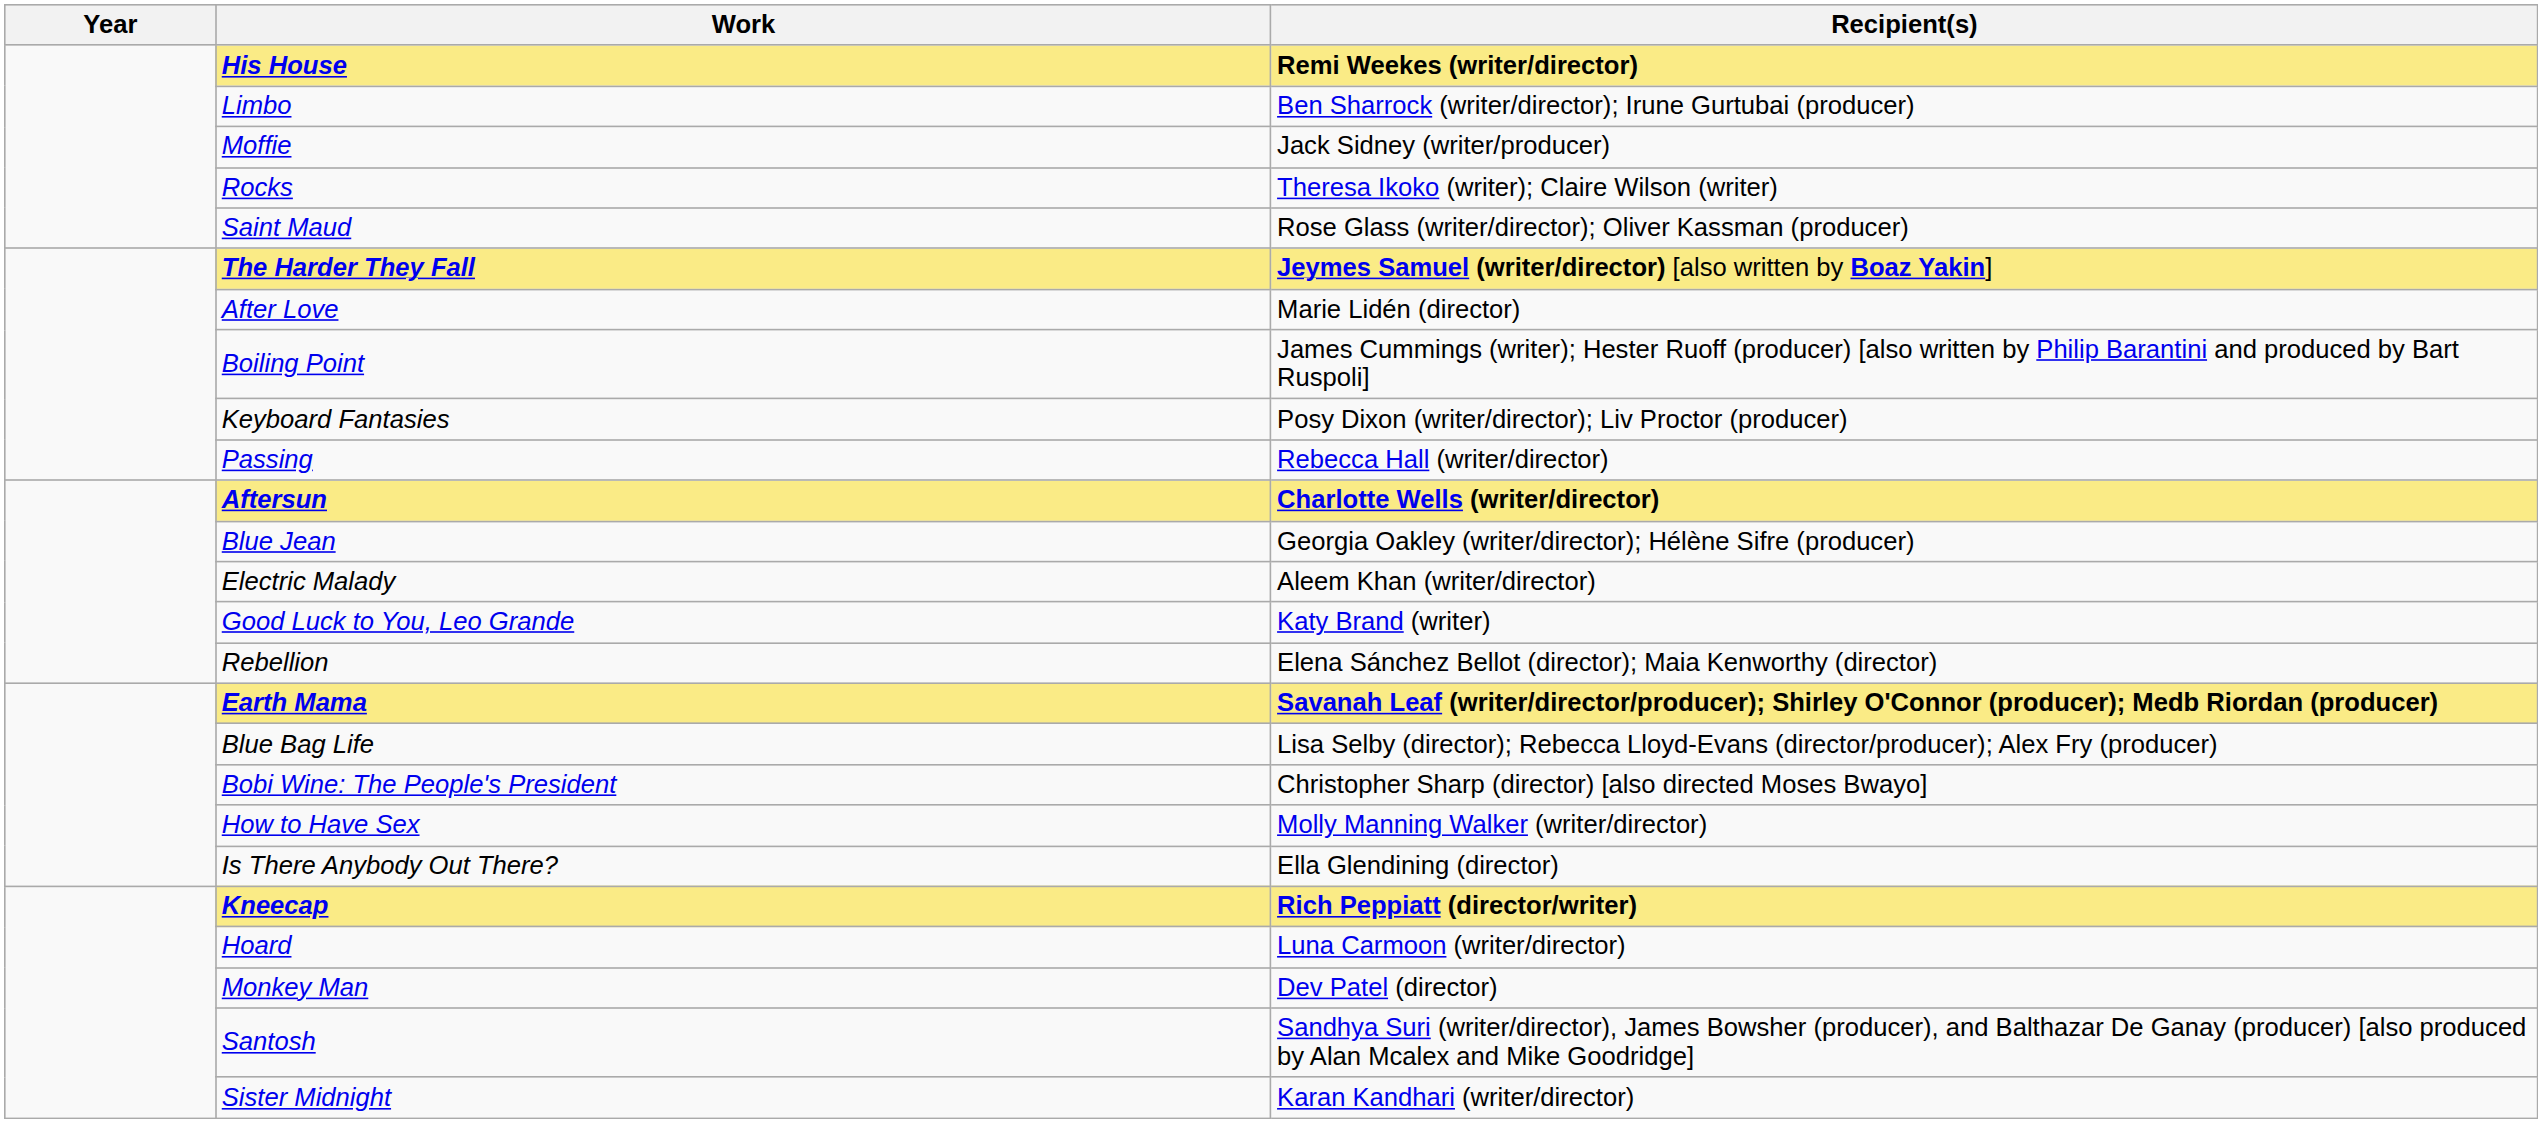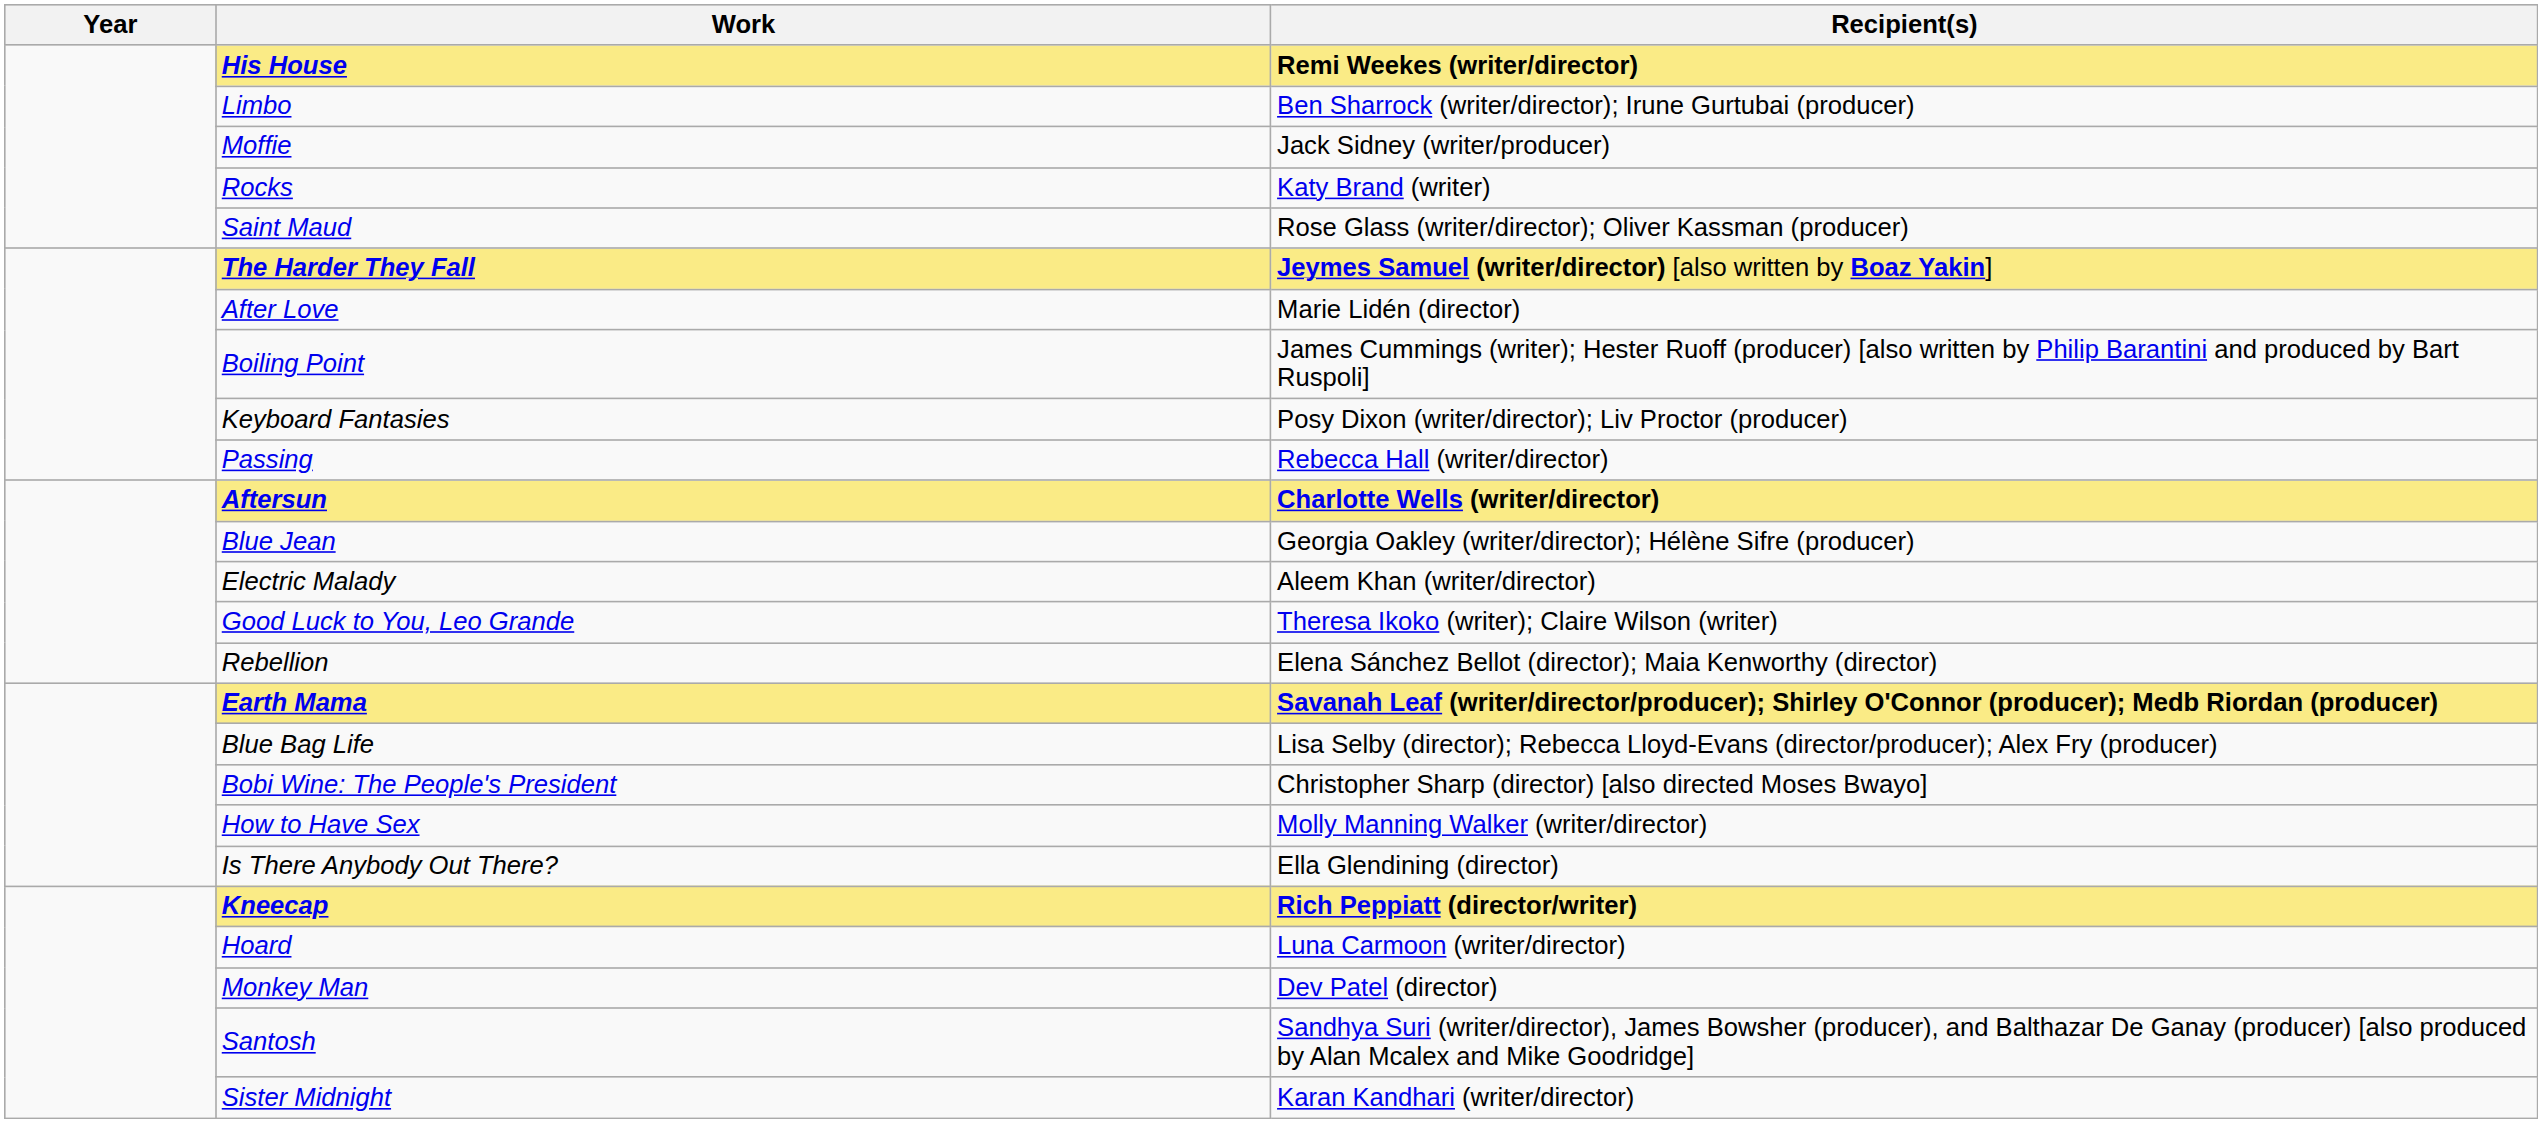Rocks | Recipient(s): Theresa Ikoko (writer); Claire Wilson (writer) -> Katy Brand (writer)
Good Luck to You, Leo Grande | Recipient(s): Katy Brand (writer) -> Theresa Ikoko (writer); Claire Wilson (writer)
